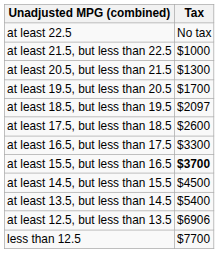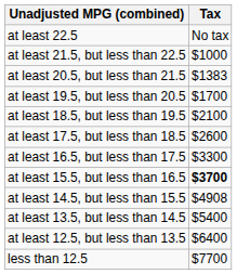at least 20.5, but less than 21.5 | Tax: $1300 -> $1383
at least 18.5, but less than 19.5 | Tax: $2097 -> $2100
at least 14.5, but less than 15.5 | Tax: $4500 -> $4908
at least 12.5, but less than 13.5 | Tax: $6906 -> $6400
